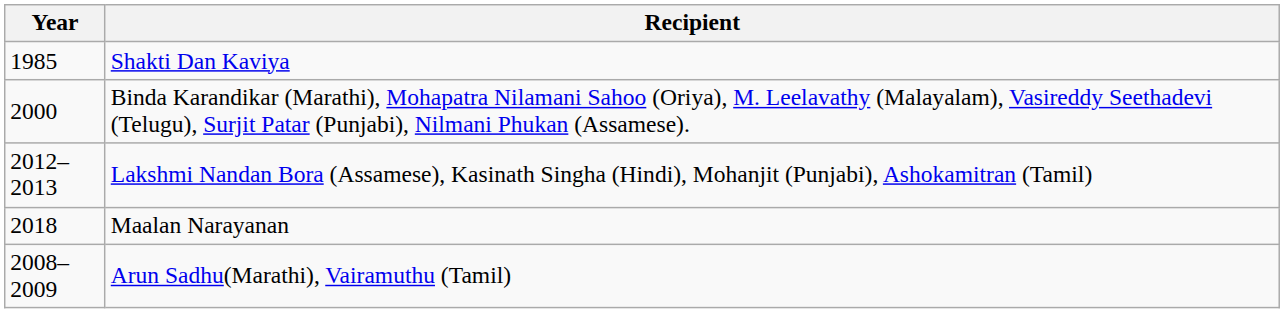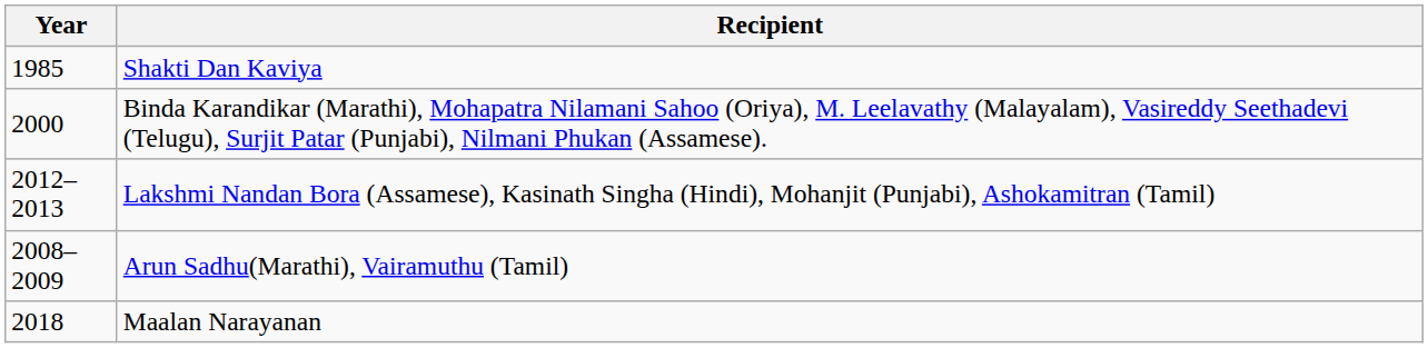rows swapped: Arun Sadhu(Marathi), Vairamuthu (Tamil) <-> Maalan Narayanan
